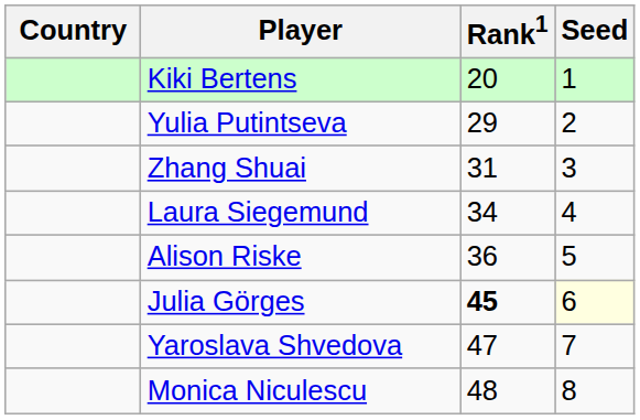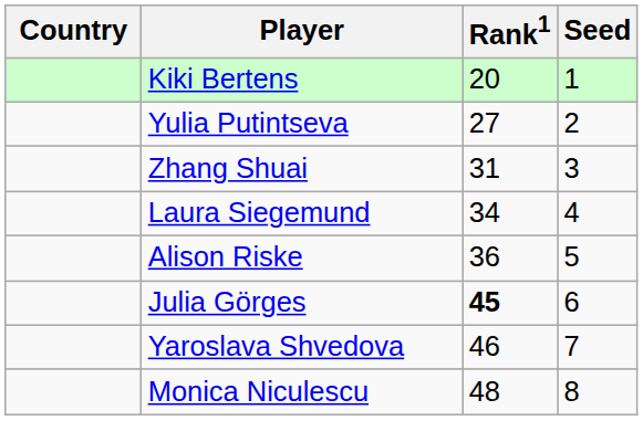Yulia Putintseva | Rank1: 29 -> 27
Julia Görges | Seed: lightyellow background -> no background
Yaroslava Shvedova | Rank1: 47 -> 46
